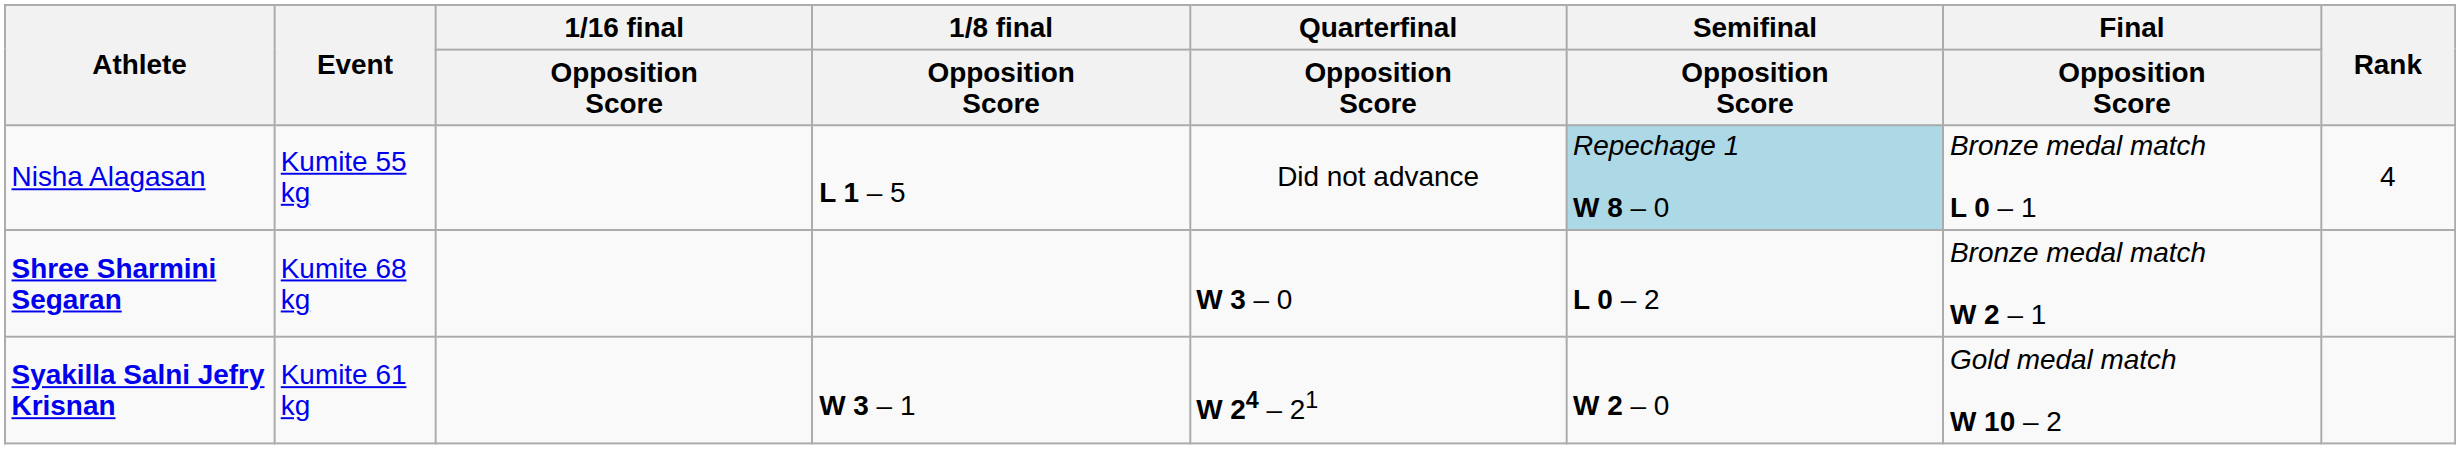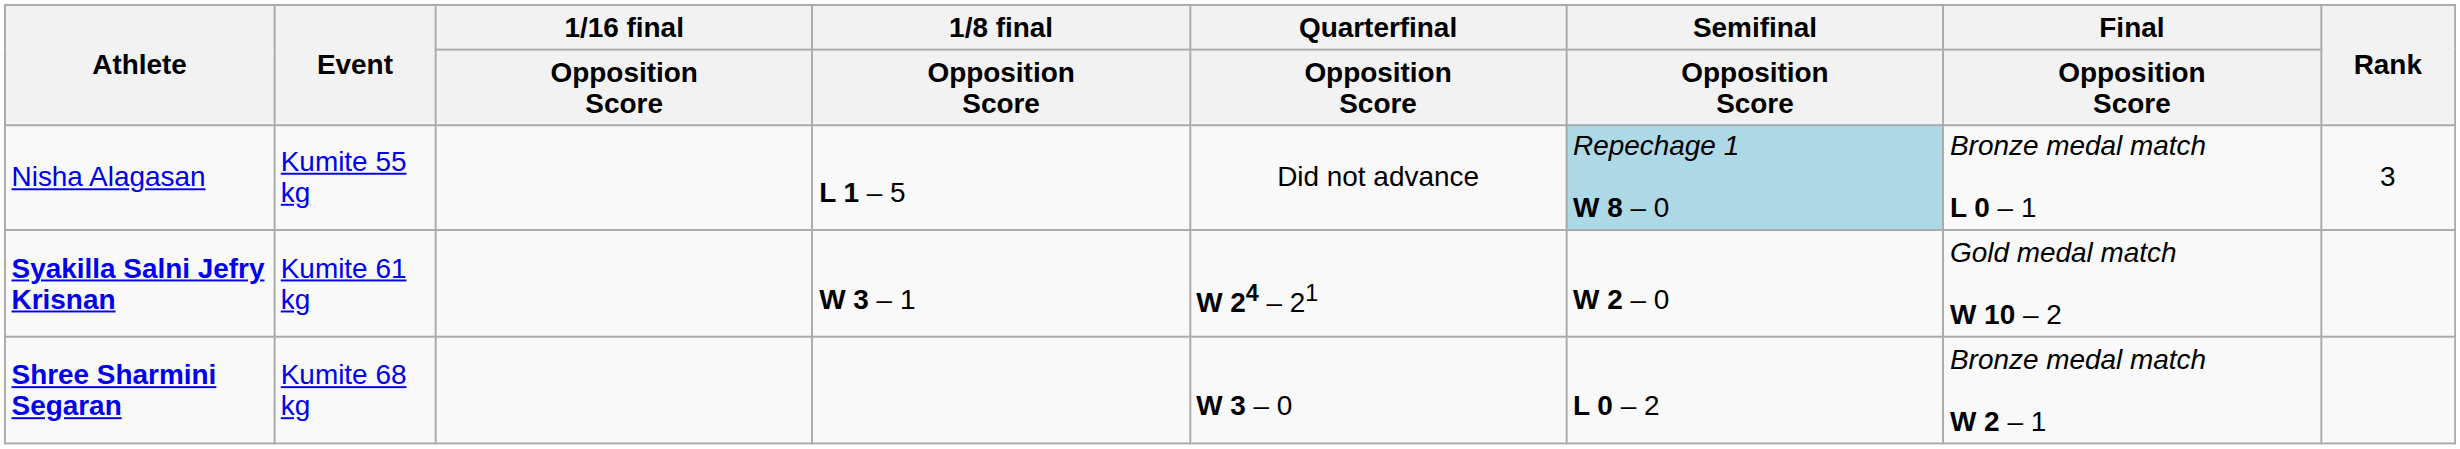Nisha Alagasan | Rank: 4 -> 3
rows swapped: Syakilla Salni Jefry Krisnan <-> Shree Sharmini Segaran
